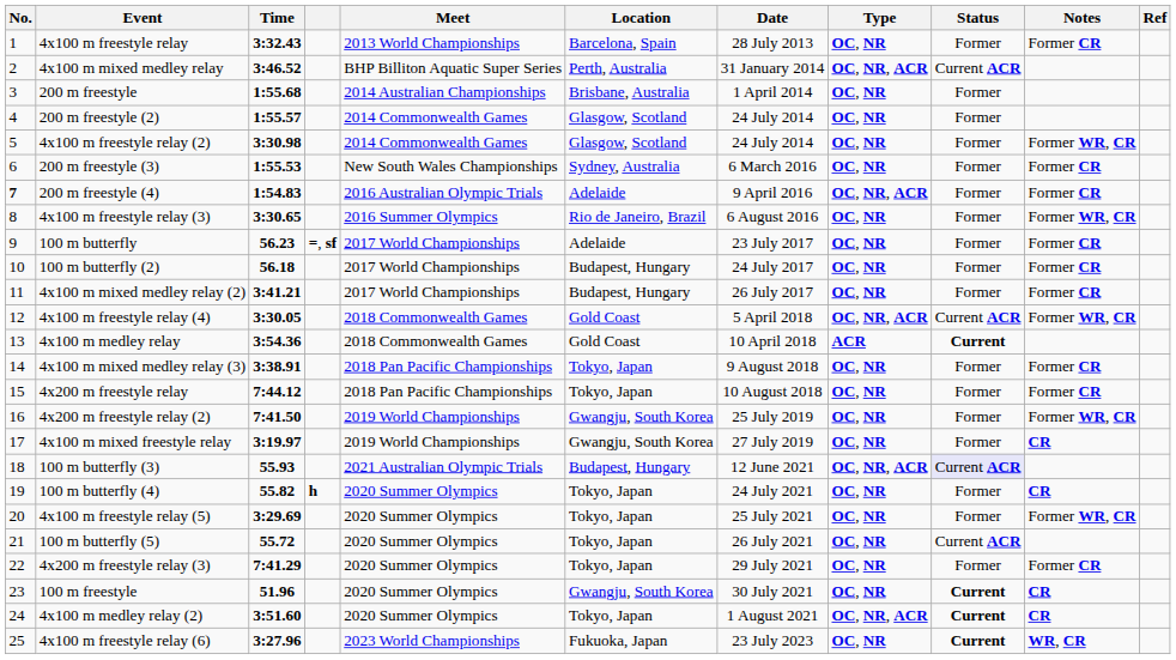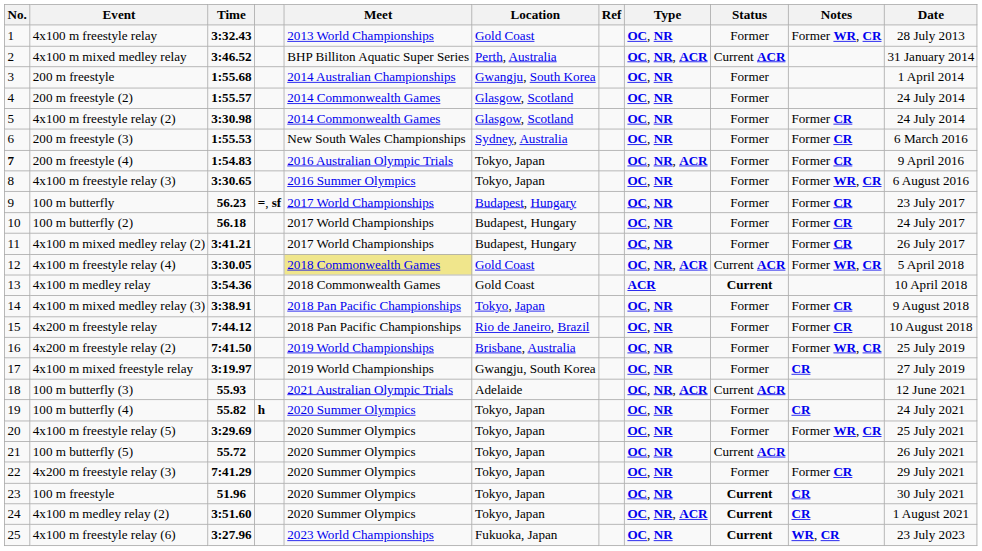columns swapped: Date <-> Ref
4x100 m freestyle relay | Location: Barcelona, Spain -> Gold Coast
4x100 m freestyle relay | Notes: Former CR -> Former WR, CR
200 m freestyle | Location: Brisbane, Australia -> Gwangju, South Korea
4x100 m freestyle relay (2) | Notes: Former WR, CR -> Former CR
200 m freestyle (4) | Location: Adelaide -> Tokyo, Japan
4x100 m freestyle relay (3) | Location: Rio de Janeiro, Brazil -> Tokyo, Japan
100 m butterfly | Location: Adelaide -> Budapest, Hungary
4x100 m freestyle relay (4) | Meet: no background -> khaki background
4x200 m freestyle relay | Location: Tokyo, Japan -> Rio de Janeiro, Brazil
4x200 m freestyle relay (2) | Location: Gwangju, South Korea -> Brisbane, Australia
100 m butterfly (3) | Location: Budapest, Hungary -> Adelaide
100 m butterfly (3) | Status: lavender background -> no background
100 m freestyle | Location: Gwangju, South Korea -> Tokyo, Japan
